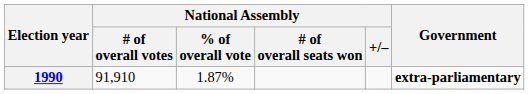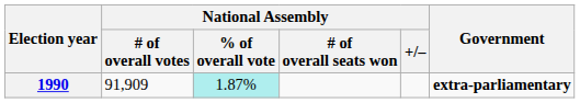1990 | National Assembly / # of overall votes: 91,910 -> 91,909
1990 | National Assembly / % of overall vote: no background -> paleturquoise background
